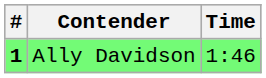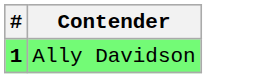- column: Time | 1:46
